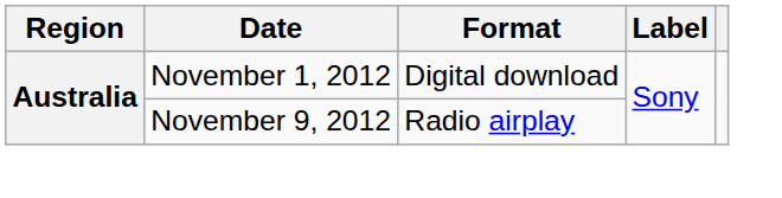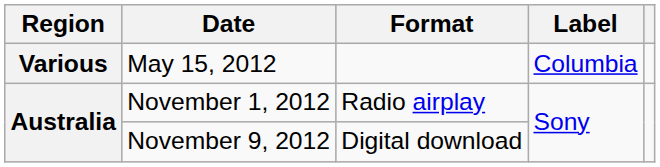+ row: Various | May 15, 2012 | Columbia
November 1, 2012 | Format: Digital download -> Radio airplay
November 9, 2012 | Format: Radio airplay -> Digital download
